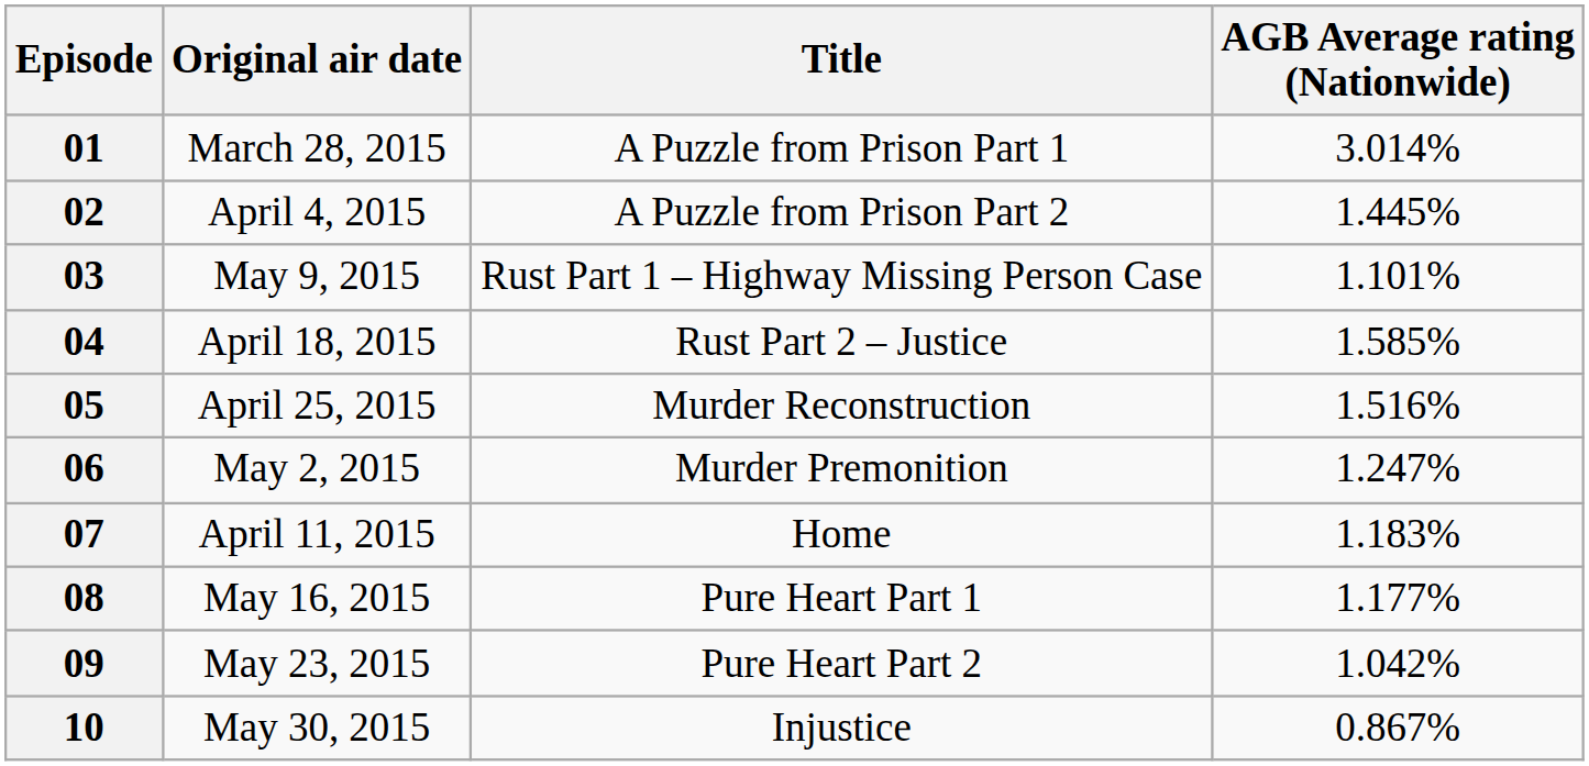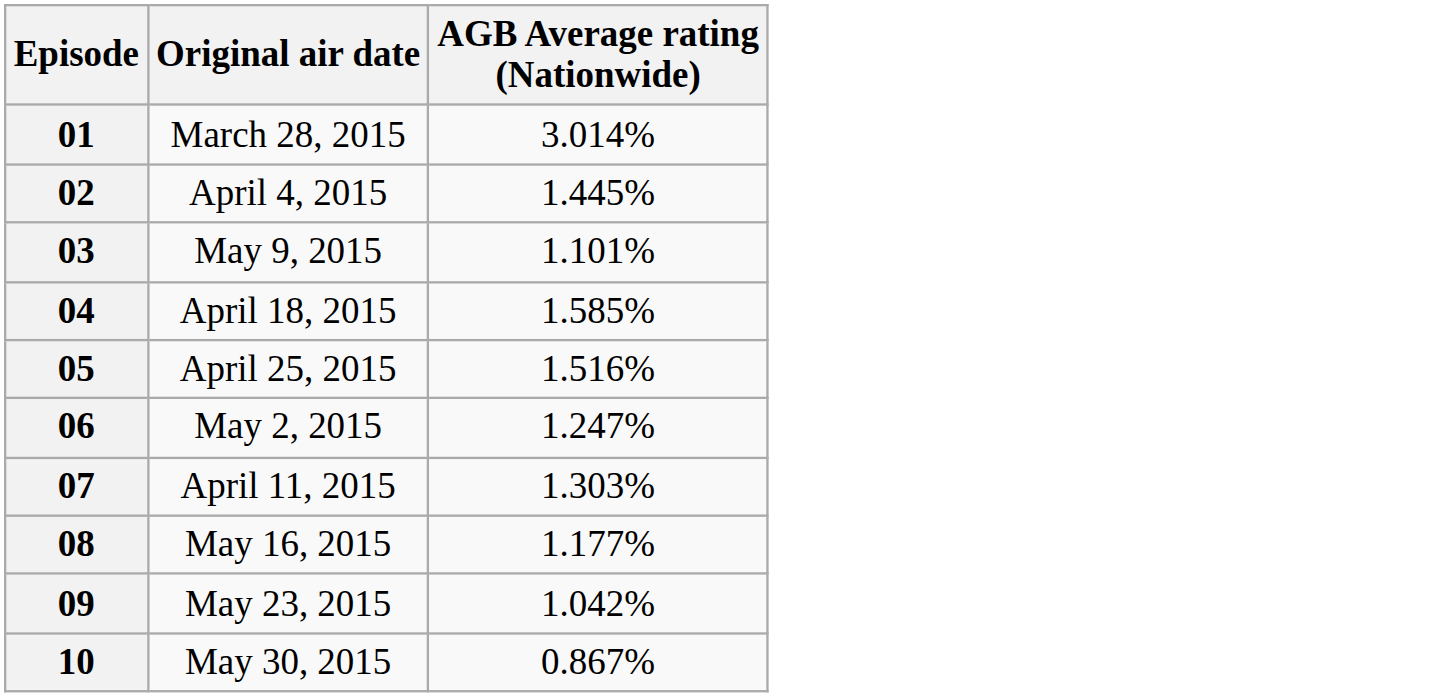- column: Title | A Puzzle from Prison Part 1 | A Puzzle from Prison Part 2 | Rust Part 1 – Highway Missing Person Case | Rust Part 2 – Justice | Murder Reconstruction | Murder Premonition | Home | Pure Heart Part 1 | Pure Heart Part 2 | Injustice
07 | AGB Average rating (Nationwide): 1.183% -> 1.303%
